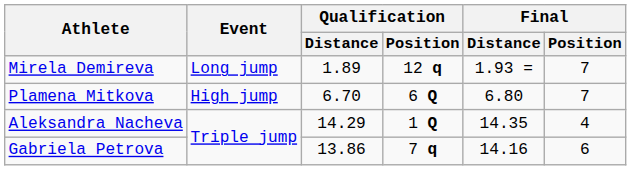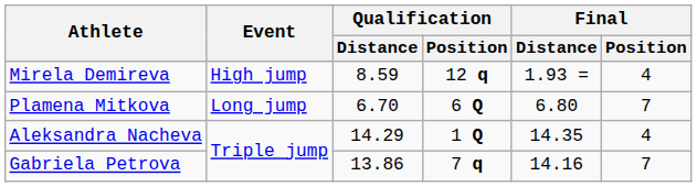Mirela Demireva | Event: Long jump -> High jump
Mirela Demireva | Qualification / Distance: 1.89 -> 8.59
Mirela Demireva | Final / Position: 7 -> 4
Plamena Mitkova | Event: High jump -> Long jump
Gabriela Petrova | Final / Position: 6 -> 7
